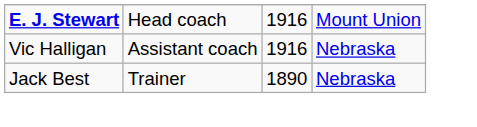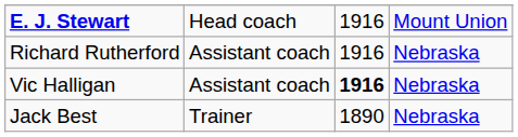+ row: Richard Rutherford | Assistant coach | 1916 | Nebraska
Vic Halligan | column 3: normal -> bold
